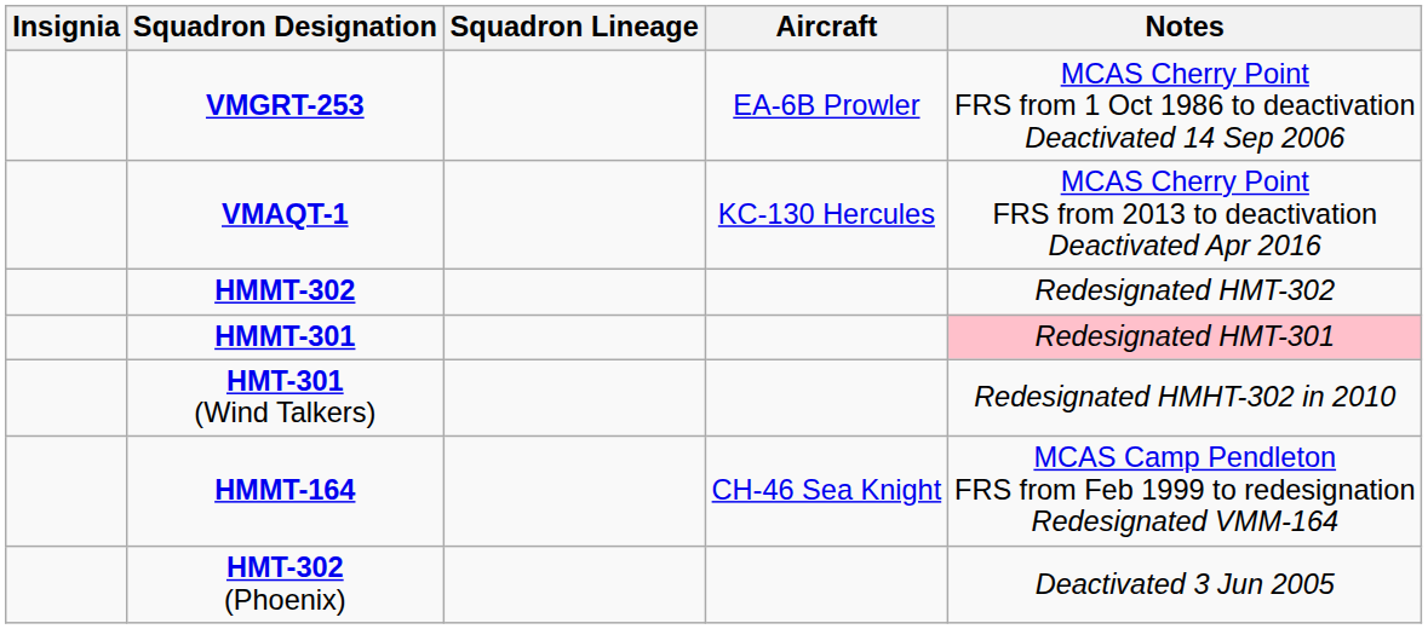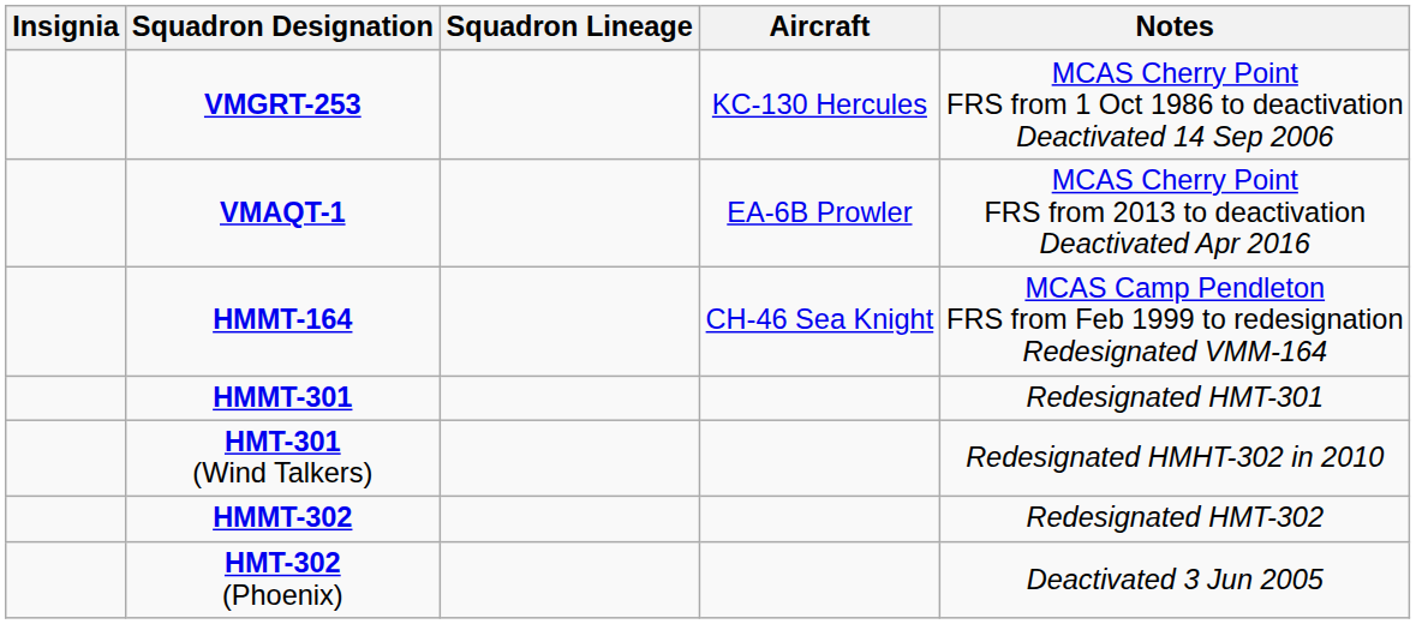VMGRT-253 | Aircraft: EA-6B Prowler -> KC-130 Hercules
VMAQT-1 | Aircraft: KC-130 Hercules -> EA-6B Prowler
rows swapped: HMMT-164 <-> HMMT-302
HMMT-301 | Notes: pink background -> no background
